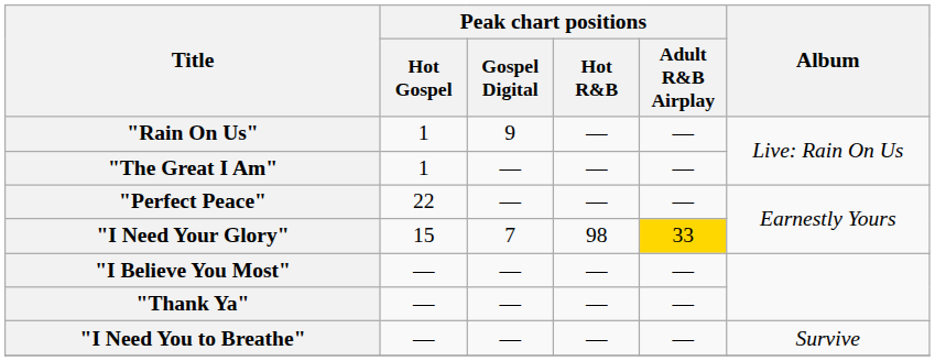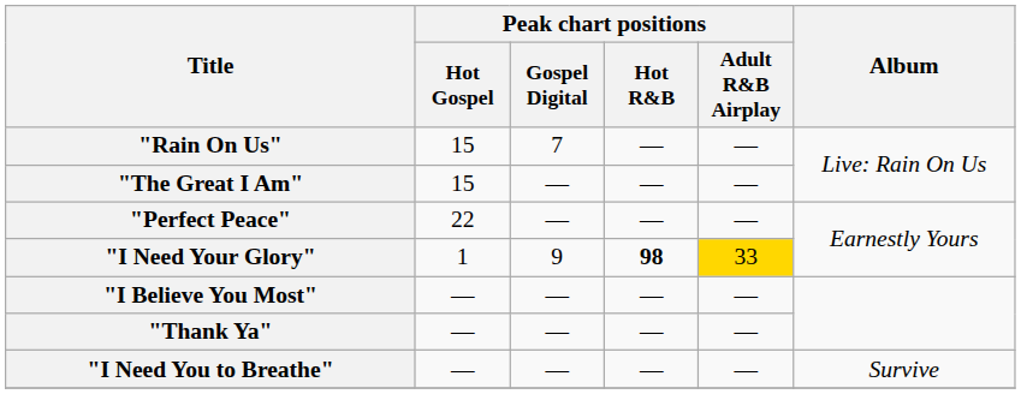"Rain On Us" | Peak chart positions / Hot Gospel: 1 -> 15
"Rain On Us" | Peak chart positions / Gospel Digital: 9 -> 7
"The Great I Am" | Peak chart positions / Hot Gospel: 1 -> 15
"I Need Your Glory" | Peak chart positions / Hot Gospel: 15 -> 1
"I Need Your Glory" | Peak chart positions / Gospel Digital: 7 -> 9
"I Need Your Glory" | Peak chart positions / Hot R&B: normal -> bold
